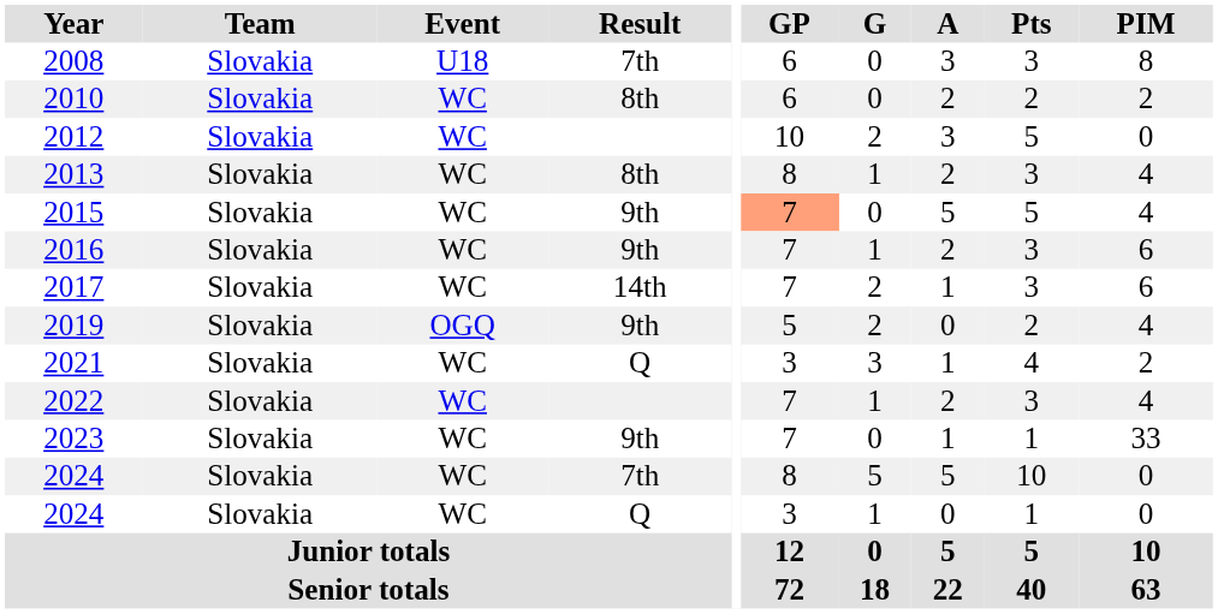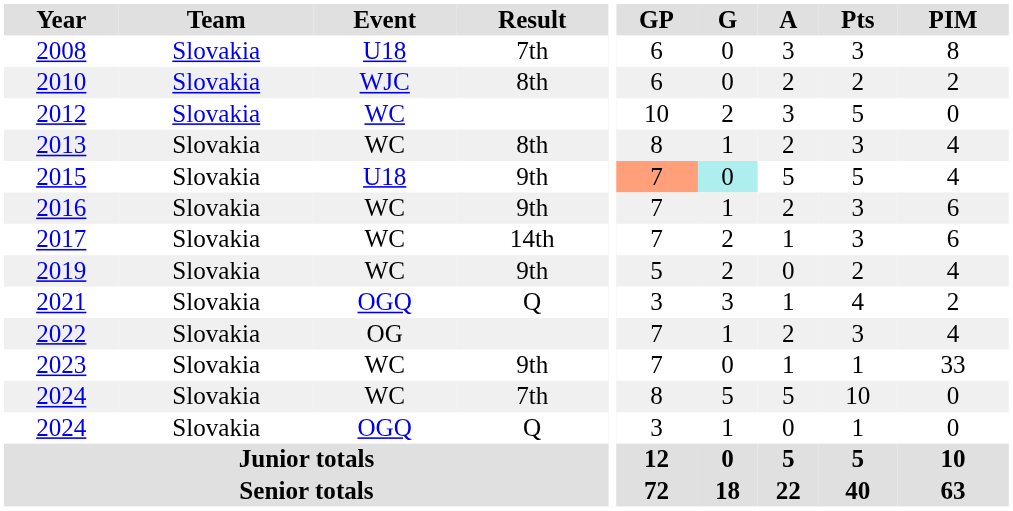2010 | Event: WC -> WJC
2015 | Event: WC -> U18
2015 | G: no background -> paleturquoise background
2019 | Event: OGQ -> WC
2021 | Event: WC -> OGQ
2022 | Event: WC -> OG
2024 / Q | Event: WC -> OGQ
